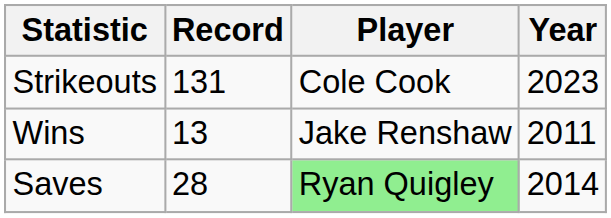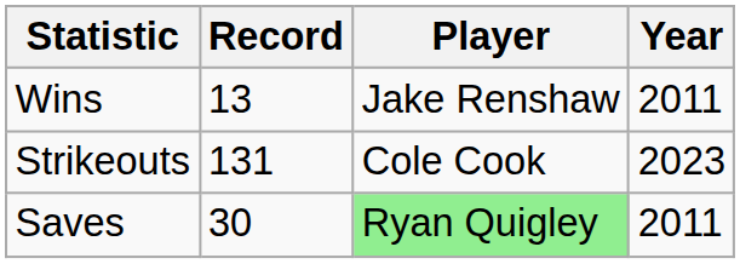rows swapped: Wins <-> Strikeouts
Saves | Record: 28 -> 30
Saves | Year: 2014 -> 2011
